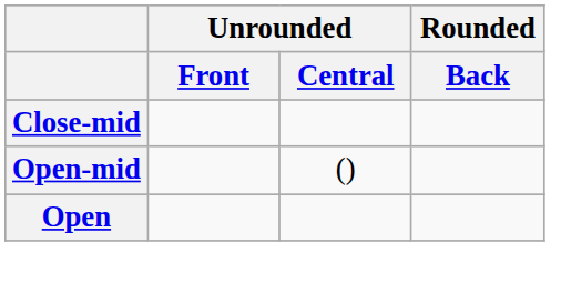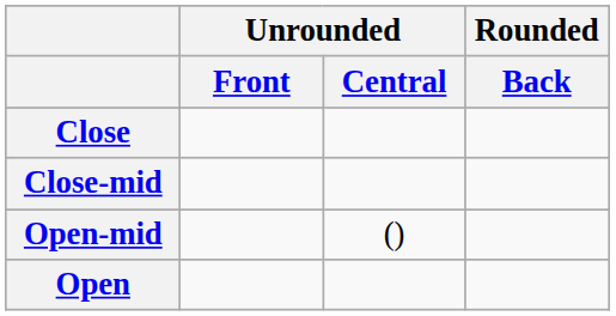+ row: Close
